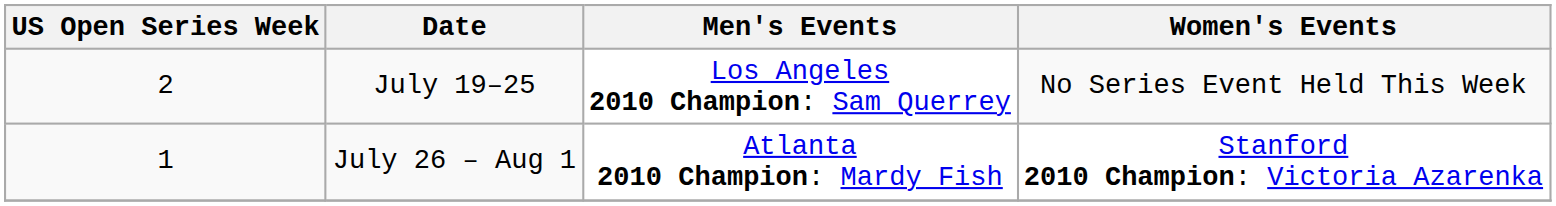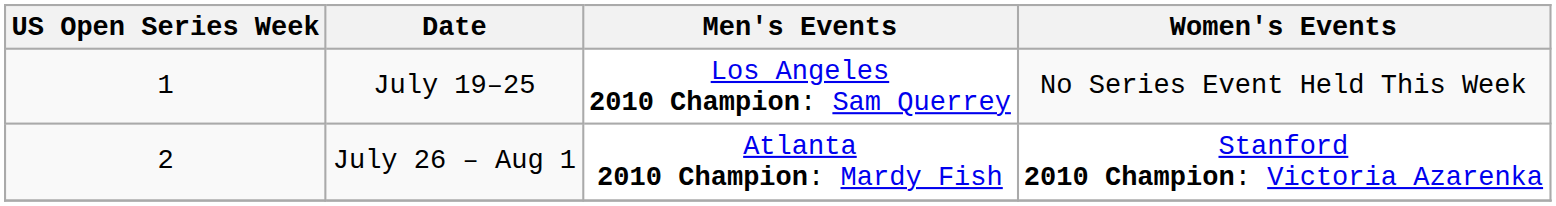July 19–25 | US Open Series Week: 2 -> 1
July 26 – Aug 1 | US Open Series Week: 1 -> 2
